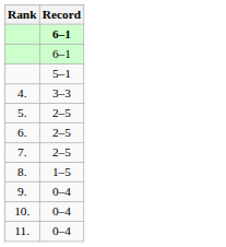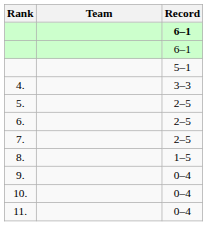+ column: Team
